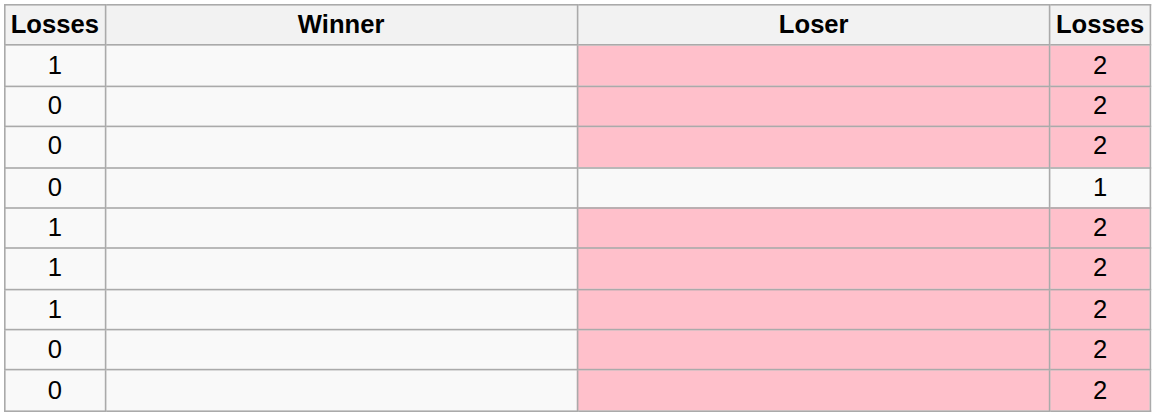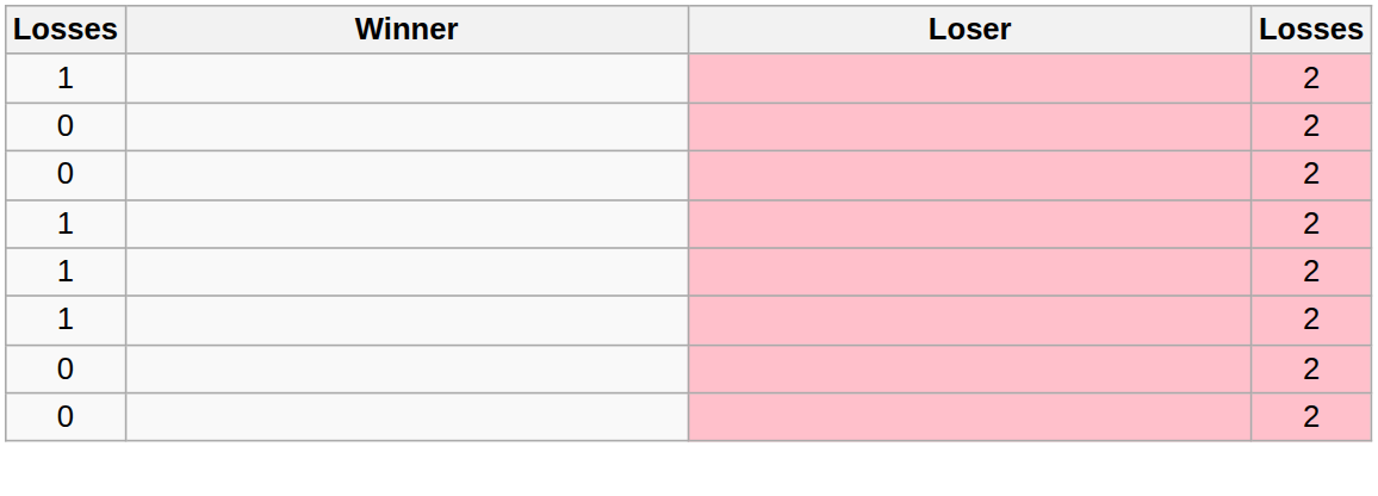- row: 0 | 1
